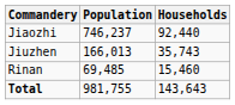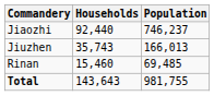columns swapped: Households <-> Population
